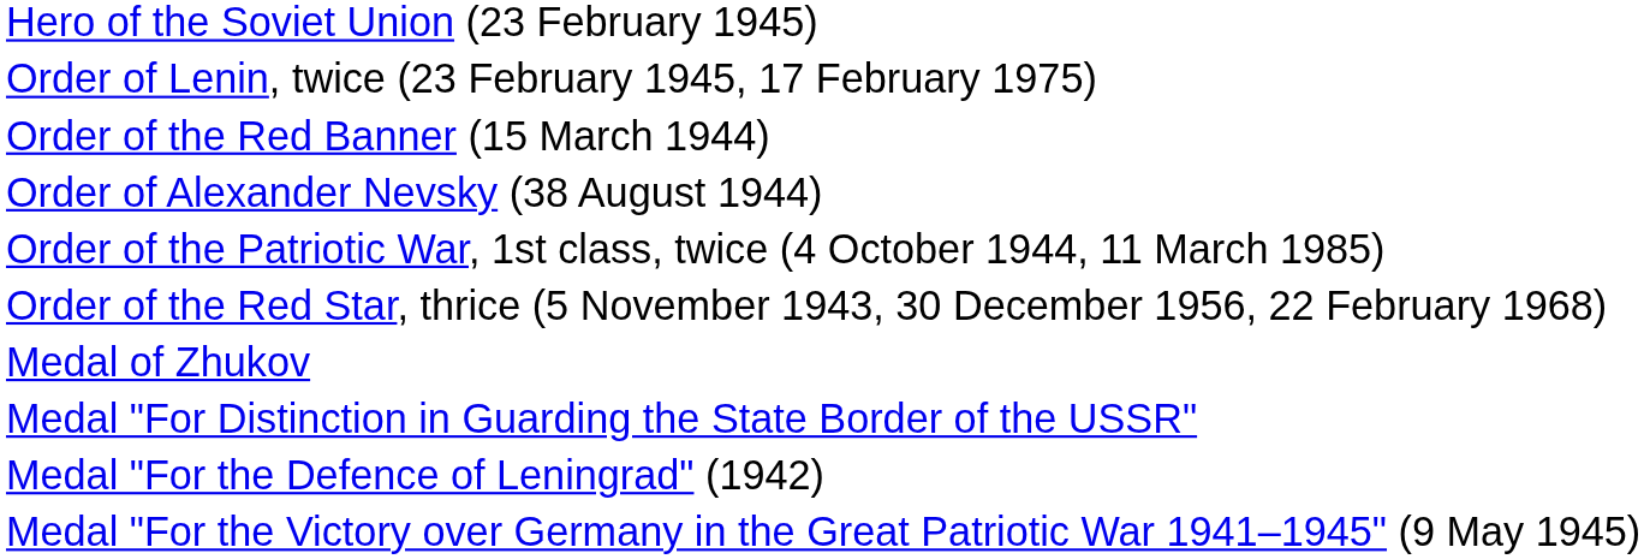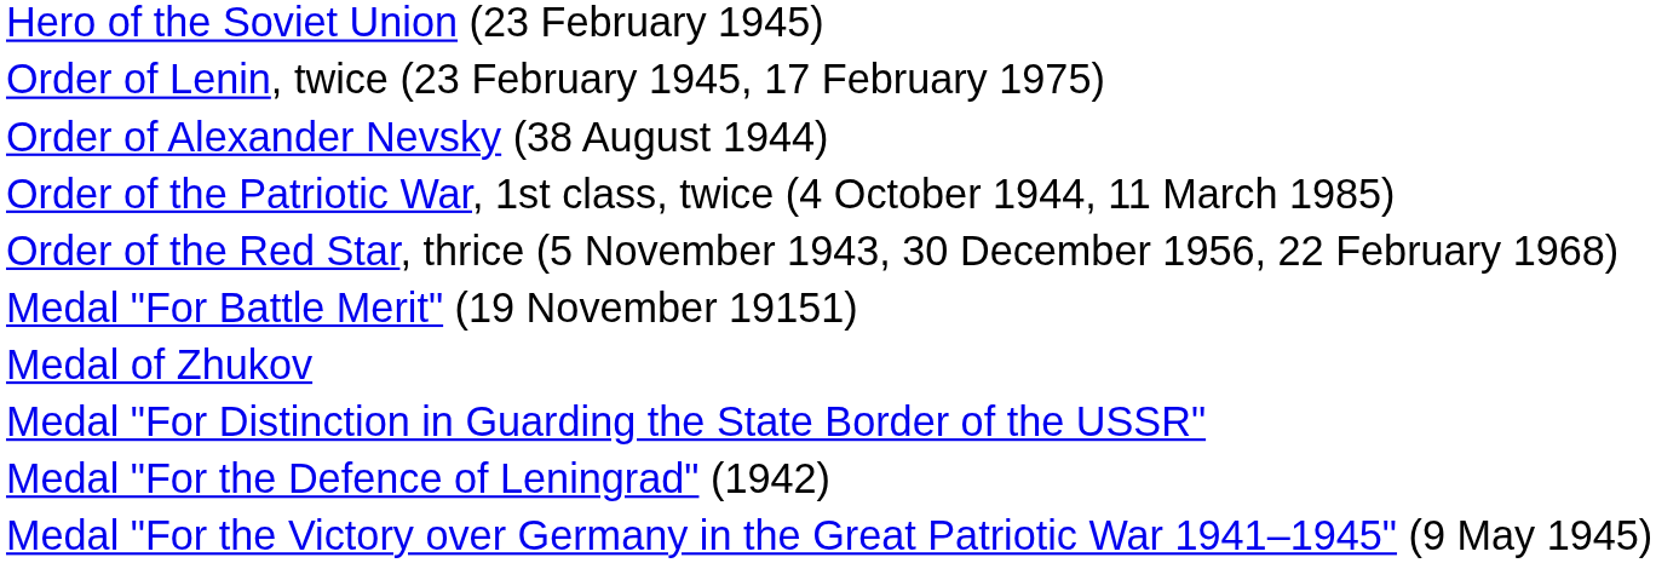- row: Order of the Red Banner (15 March 1944)
+ row: Medal "For Battle Merit" (19 November 19151)
